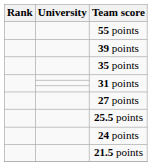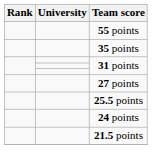- row: 39 points
